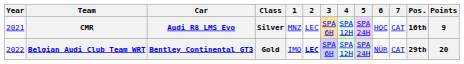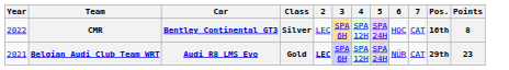- column: 1 | MNZ | IMO
CMR | Year: 2021 -> 2022
CMR | Car: Audi R8 LMS Evo -> Bentley Continental GT3
CMR | Points: 9 -> 8
Belgian Audi Club Team WRT | Year: 2022 -> 2021
Belgian Audi Club Team WRT | Car: Bentley Continental GT3 -> Audi R8 LMS Evo
Belgian Audi Club Team WRT | Points: 20 -> 23
